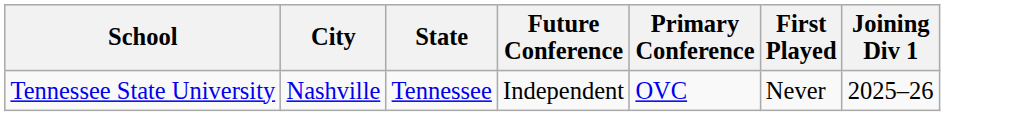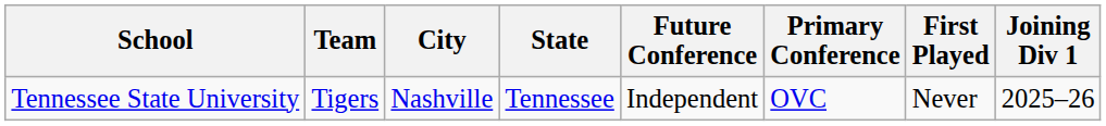+ column: Team | Tigers
